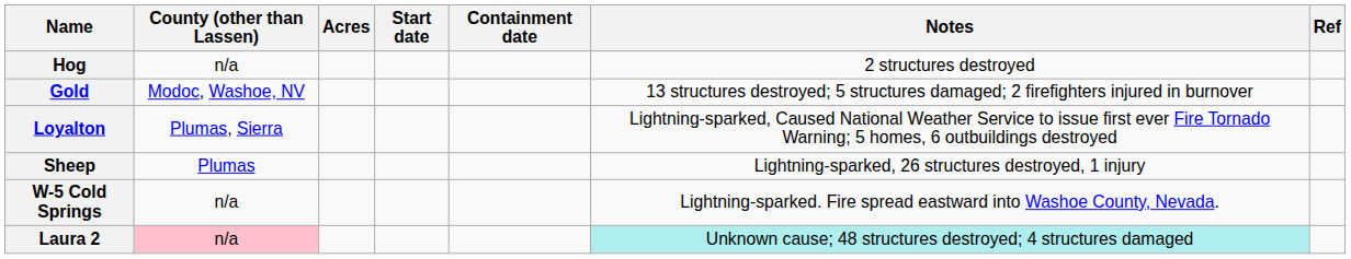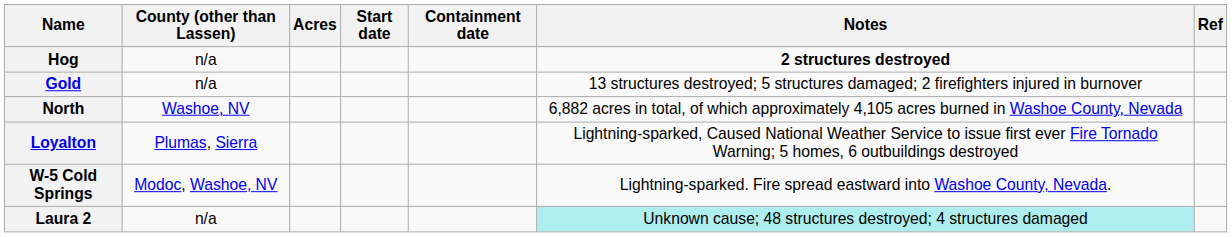Hog | Notes: normal -> bold
Gold | County (other than Lassen): Modoc, Washoe, NV -> n/a
+ row: North | Washoe, NV | 6,882 acres in total, of which approximately 4,105 acres burned in Washoe County, Nevada
- row: Sheep | Plumas | Lightning-sparked, 26 structures destroyed, 1 injury
W-5 Cold Springs | County (other than Lassen): n/a -> Modoc, Washoe, NV
Laura 2 | County (other than Lassen): pink background -> no background
